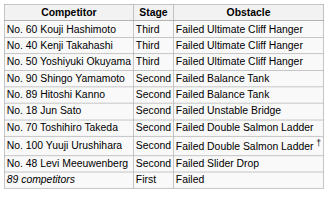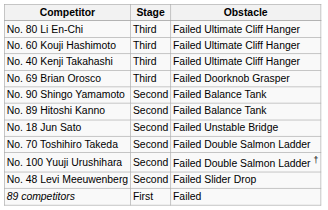+ row: No. 80 Li En-Chi | Third | Failed Ultimate Cliff Hanger
- row: No. 50 Yoshiyuki Okuyama | Third | Failed Ultimate Cliff Hanger
+ row: No. 69 Brian Orosco | Third | Failed Doorknob Grasper
